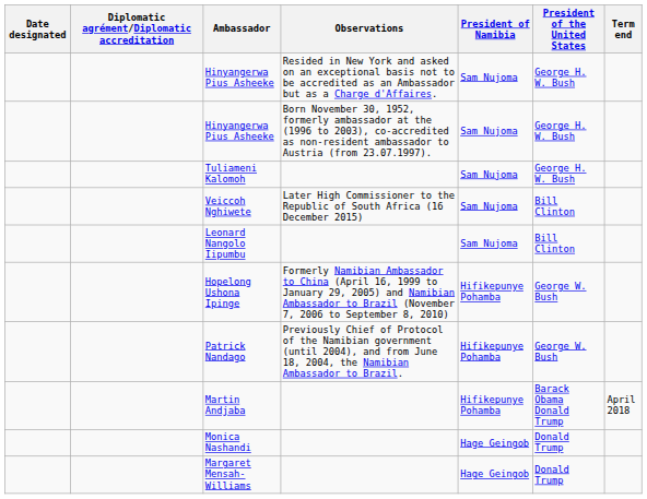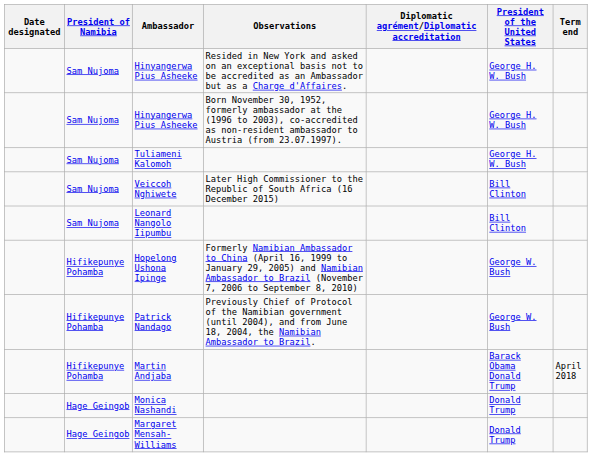columns swapped: Diplomatic agrément/Diplomatic accreditation <-> President of Namibia
